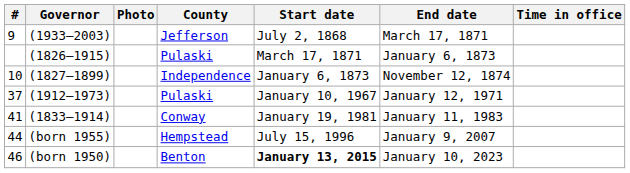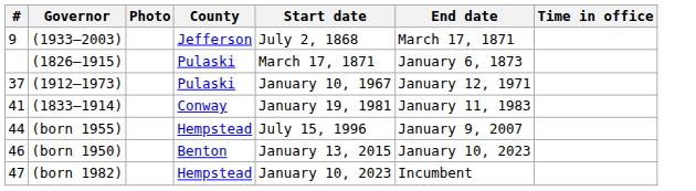- row: 10 | (1827–1899) | Independence | January 6, 1873 | November 12, 1874
46 | Start date: bold -> normal
+ row: 47 | (born 1982) | Hempstead | January 10, 2023 | Incumbent
